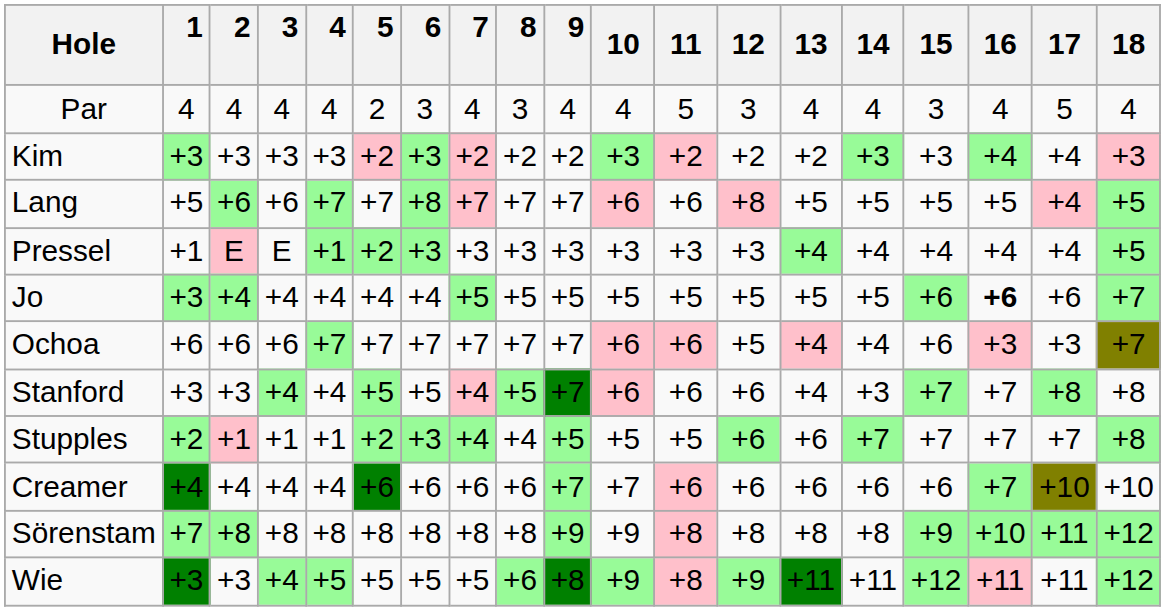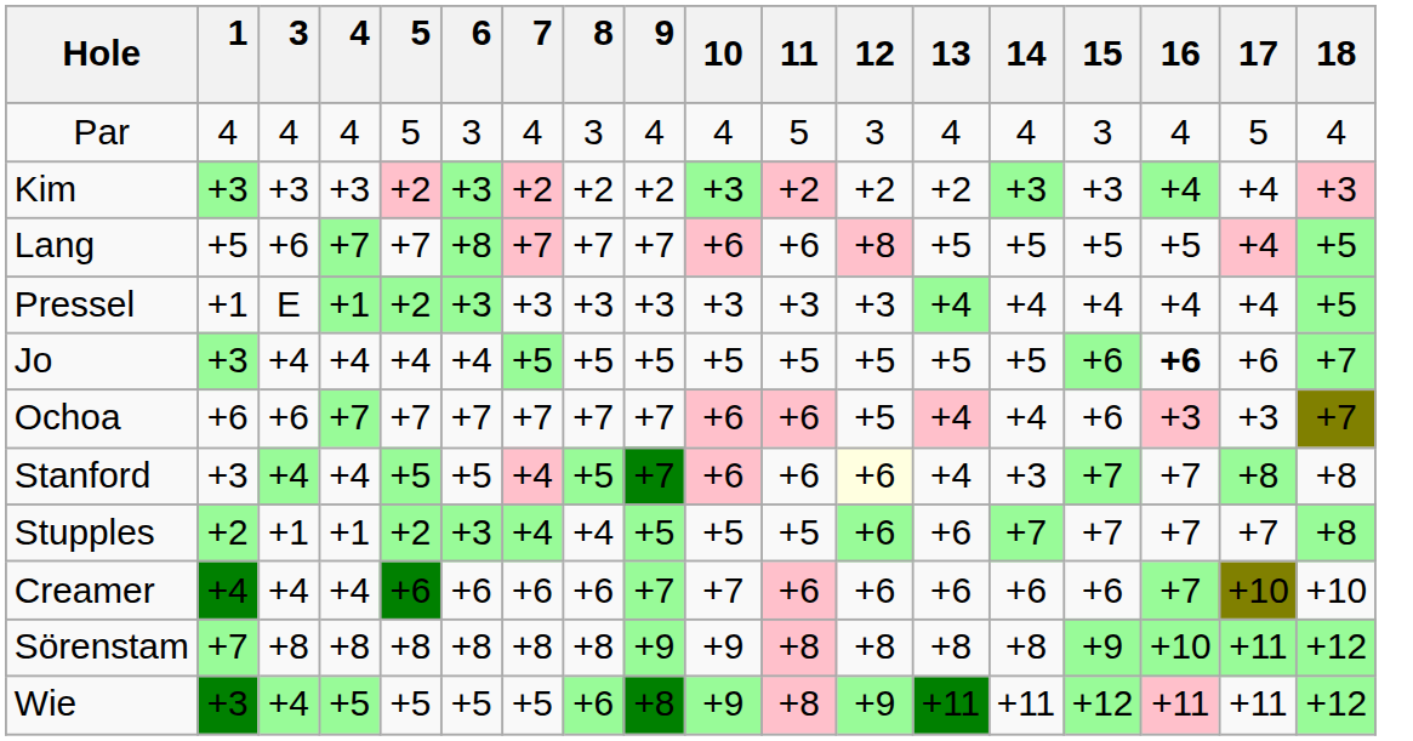- column: 2 | 4 | +3 | +6 | E | +4 | +6 | +3 | +1 | +4 | +8 | +3
Par | 5: 2 -> 5
Stanford | 12: no background -> lightyellow background
